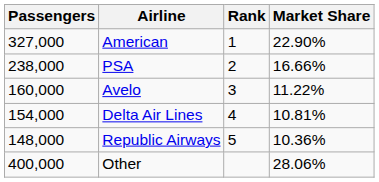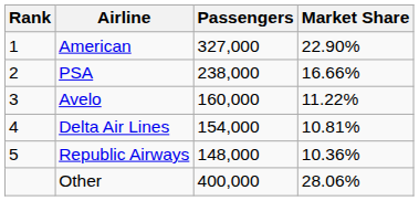columns swapped: Rank <-> Passengers
